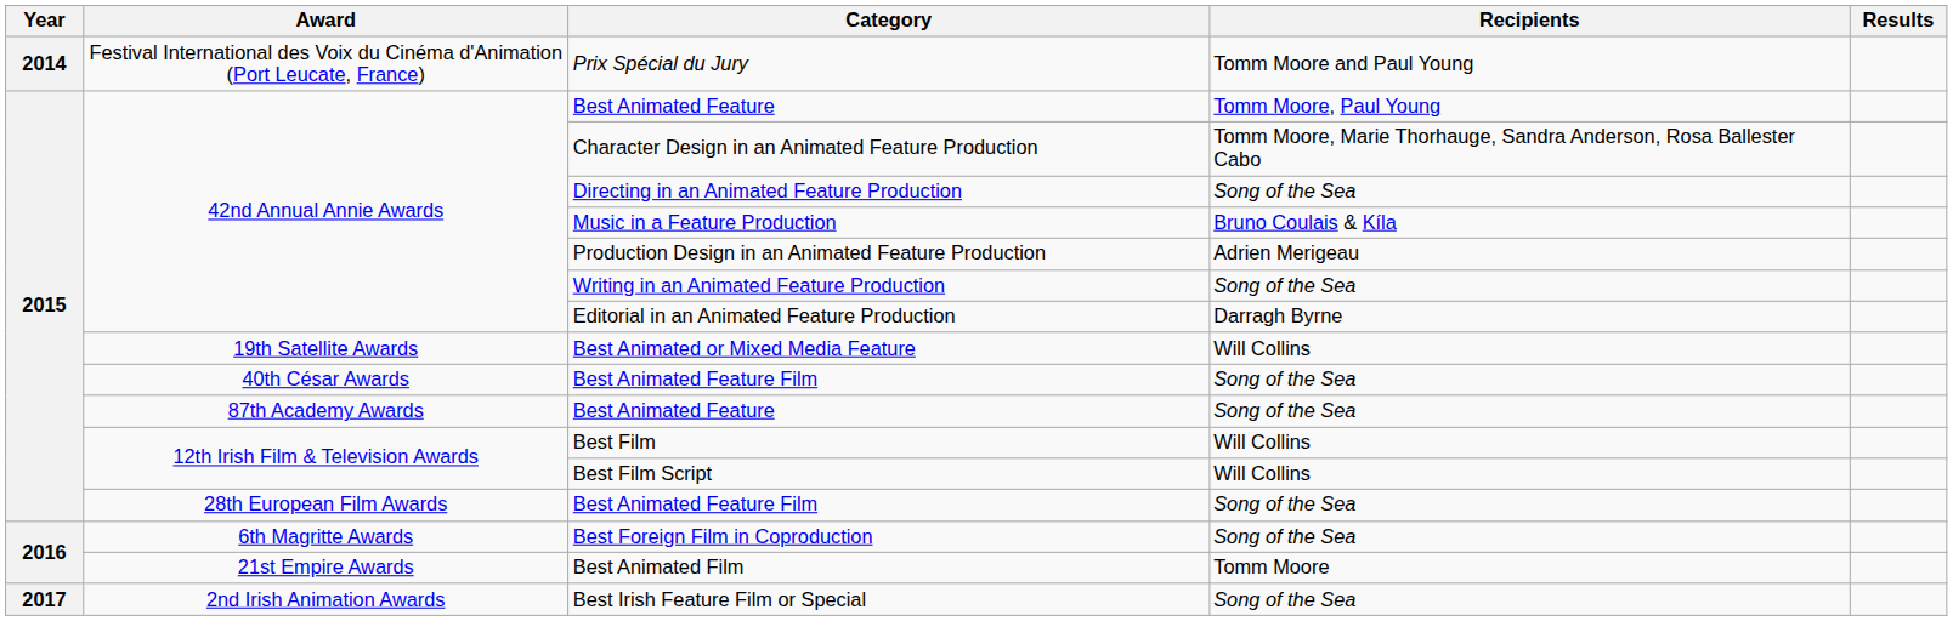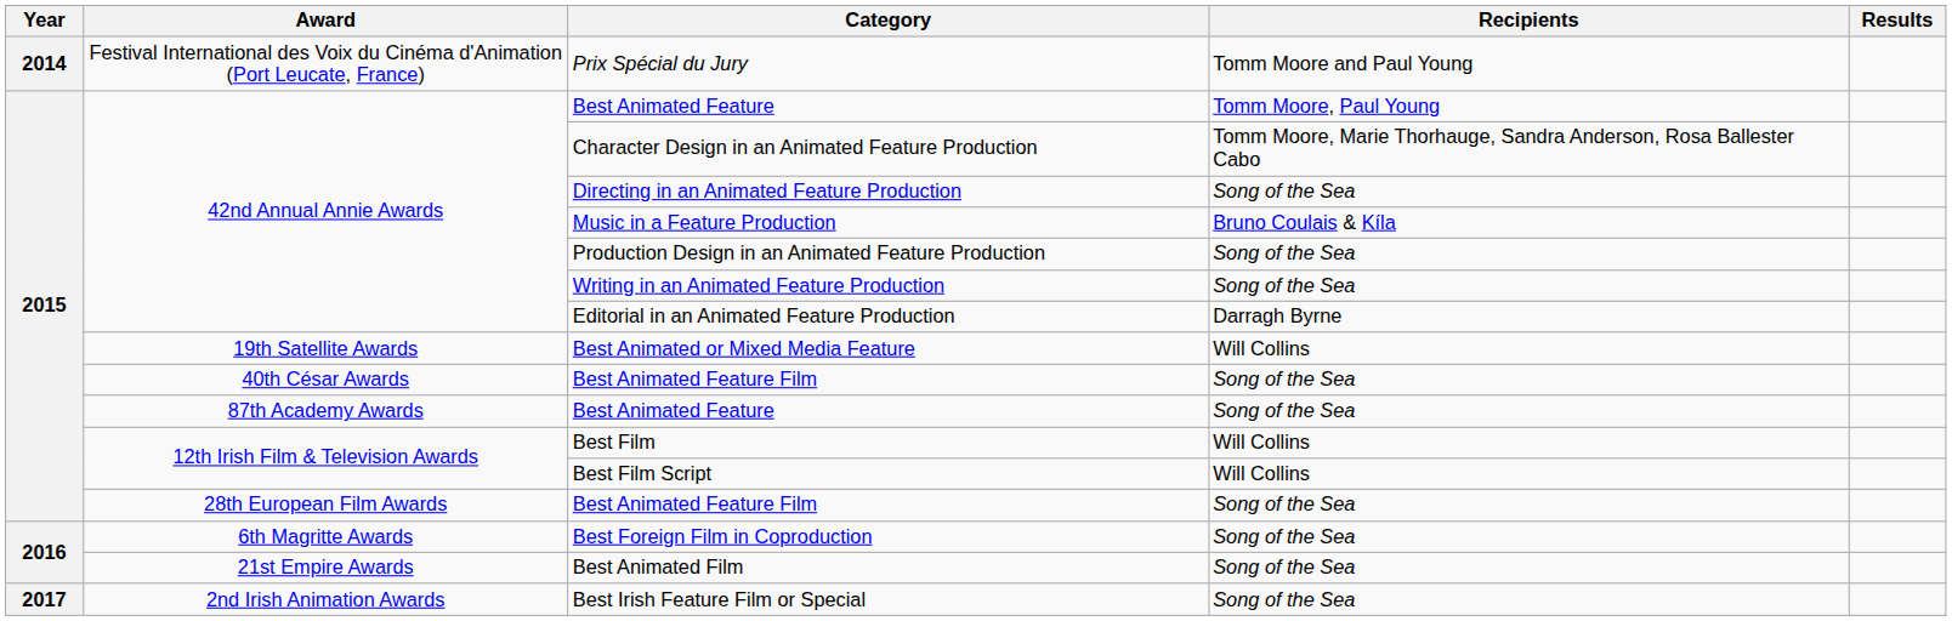Production Design in an Animated Feature Production | Recipients: Adrien Merigeau -> Song of the Sea
Best Animated Film | Recipients: Tomm Moore -> Song of the Sea
